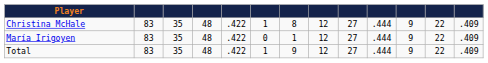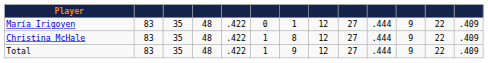rows swapped: María Irigoyen <-> Christina McHale
